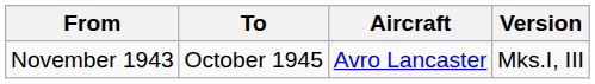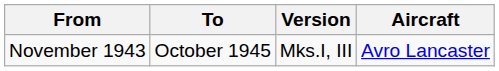columns swapped: Aircraft <-> Version
